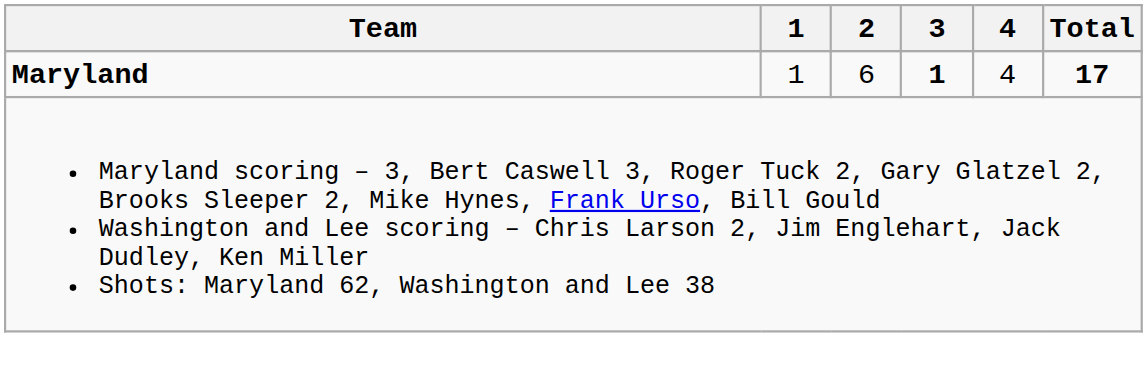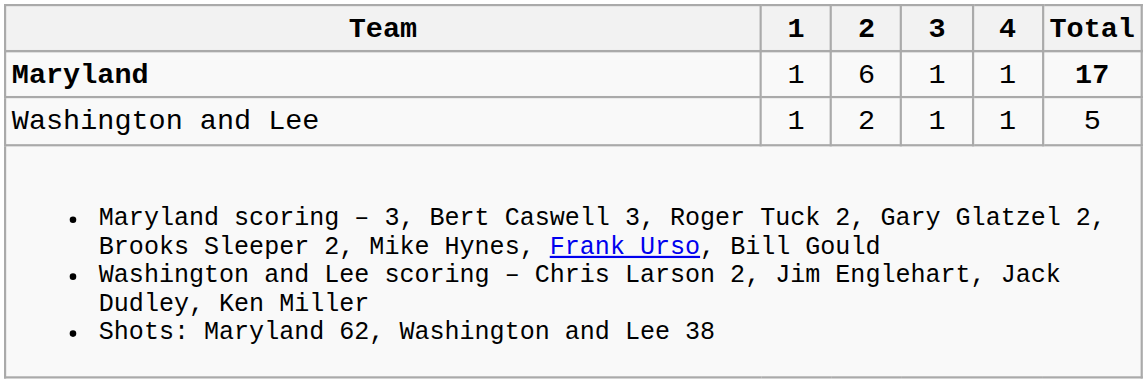Maryland | 3: bold -> normal
Maryland | 4: 4 -> 1
+ row: Washington and Lee | 1 | 2 | 1 | 1 | 5
